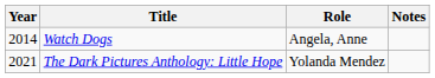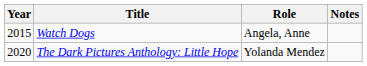Watch Dogs | Year: 2014 -> 2015
The Dark Pictures Anthology: Little Hope | Year: 2021 -> 2020
